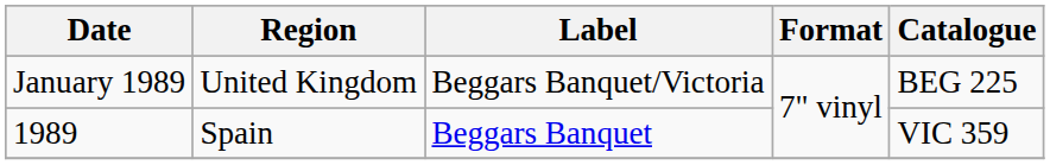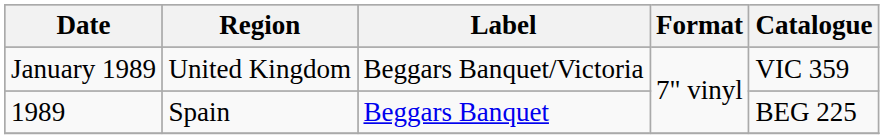January 1989 | Catalogue: BEG 225 -> VIC 359
1989 | Catalogue: VIC 359 -> BEG 225
